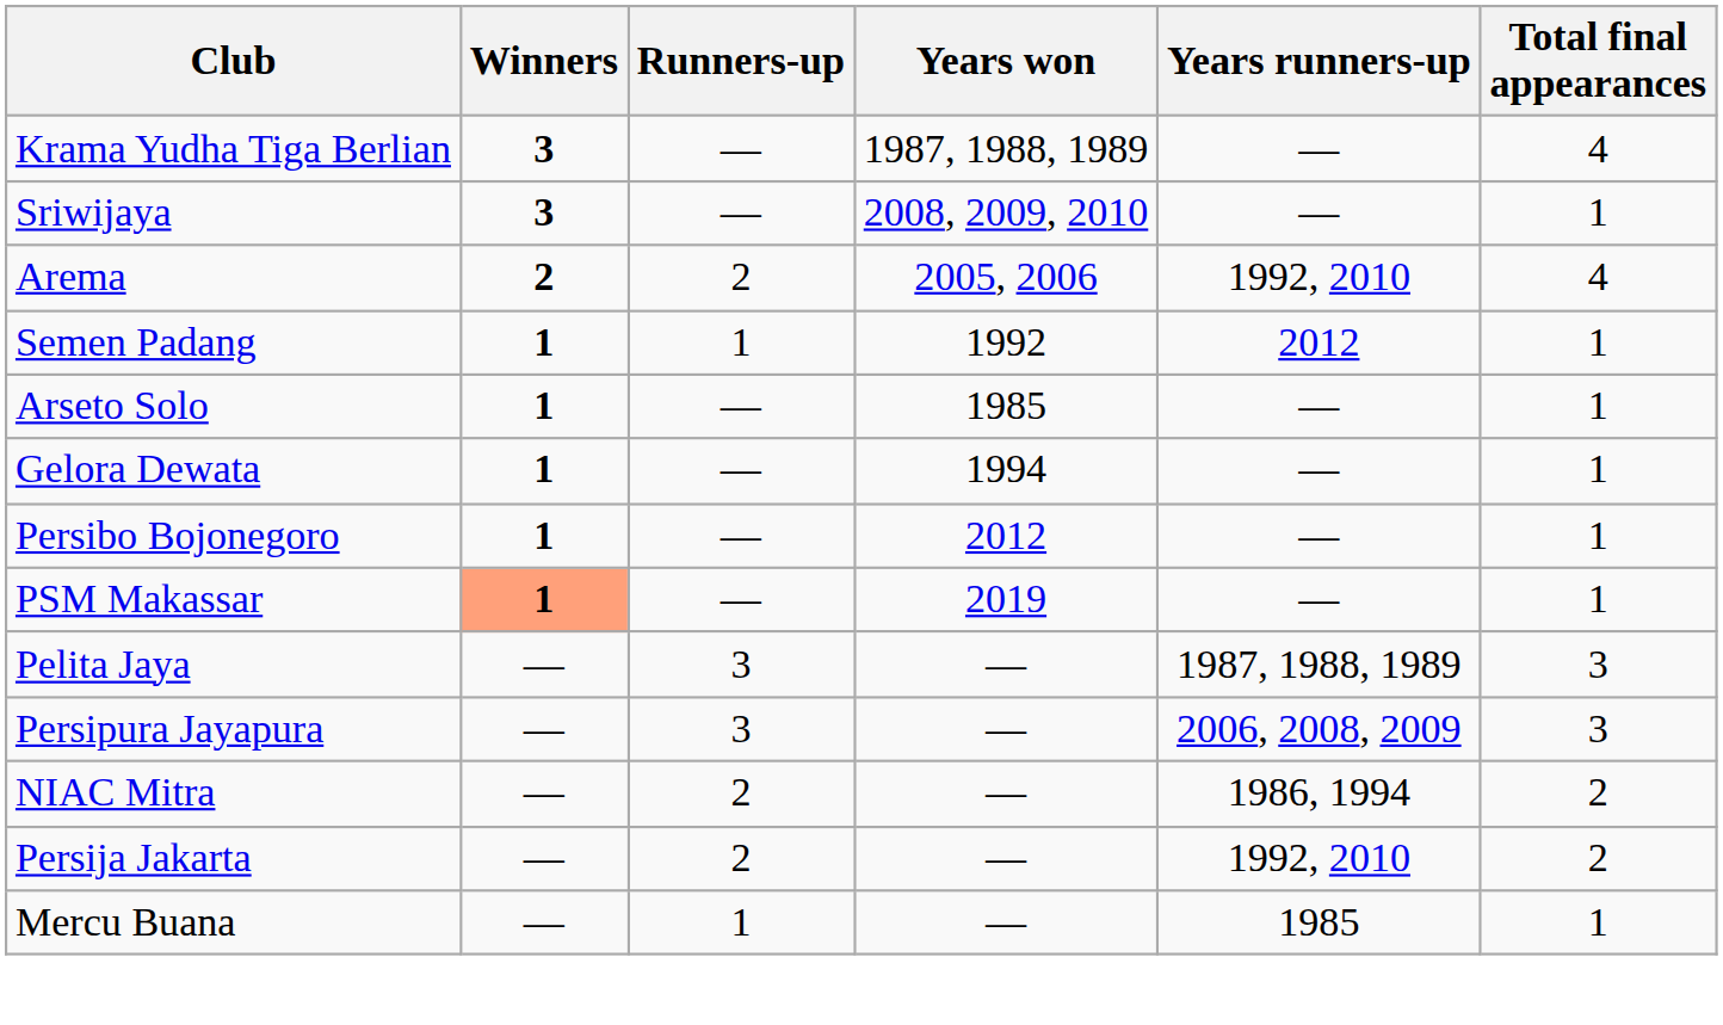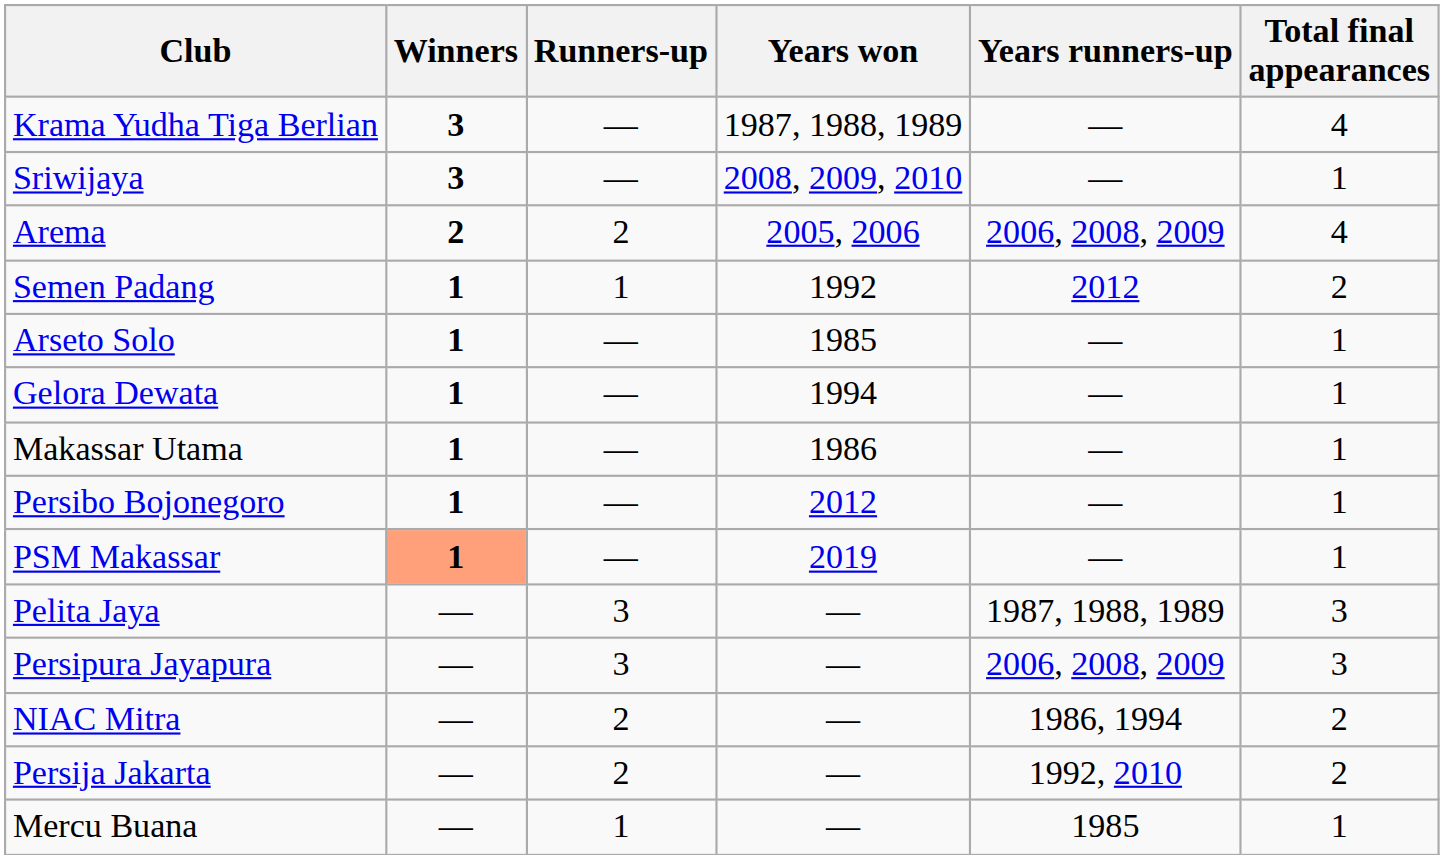Arema | Years runners-up: 1992, 2010 -> 2006, 2008, 2009
Semen Padang | Total final appearances: 1 -> 2
+ row: Makassar Utama | 1 | — | 1986 | — | 1
